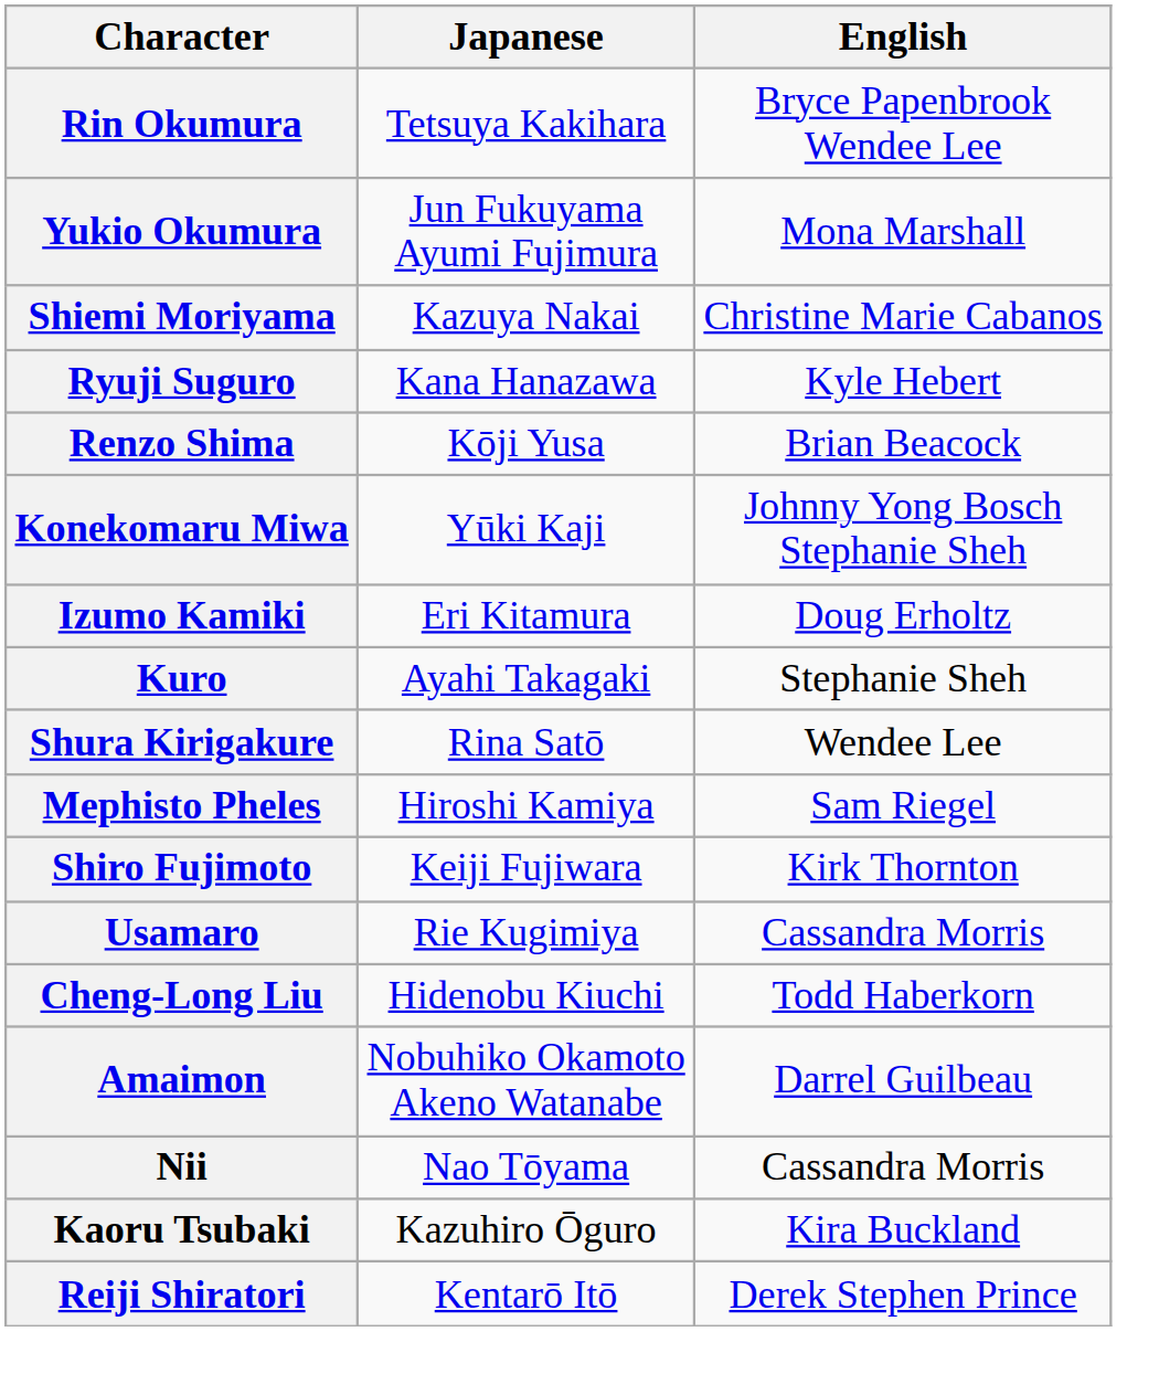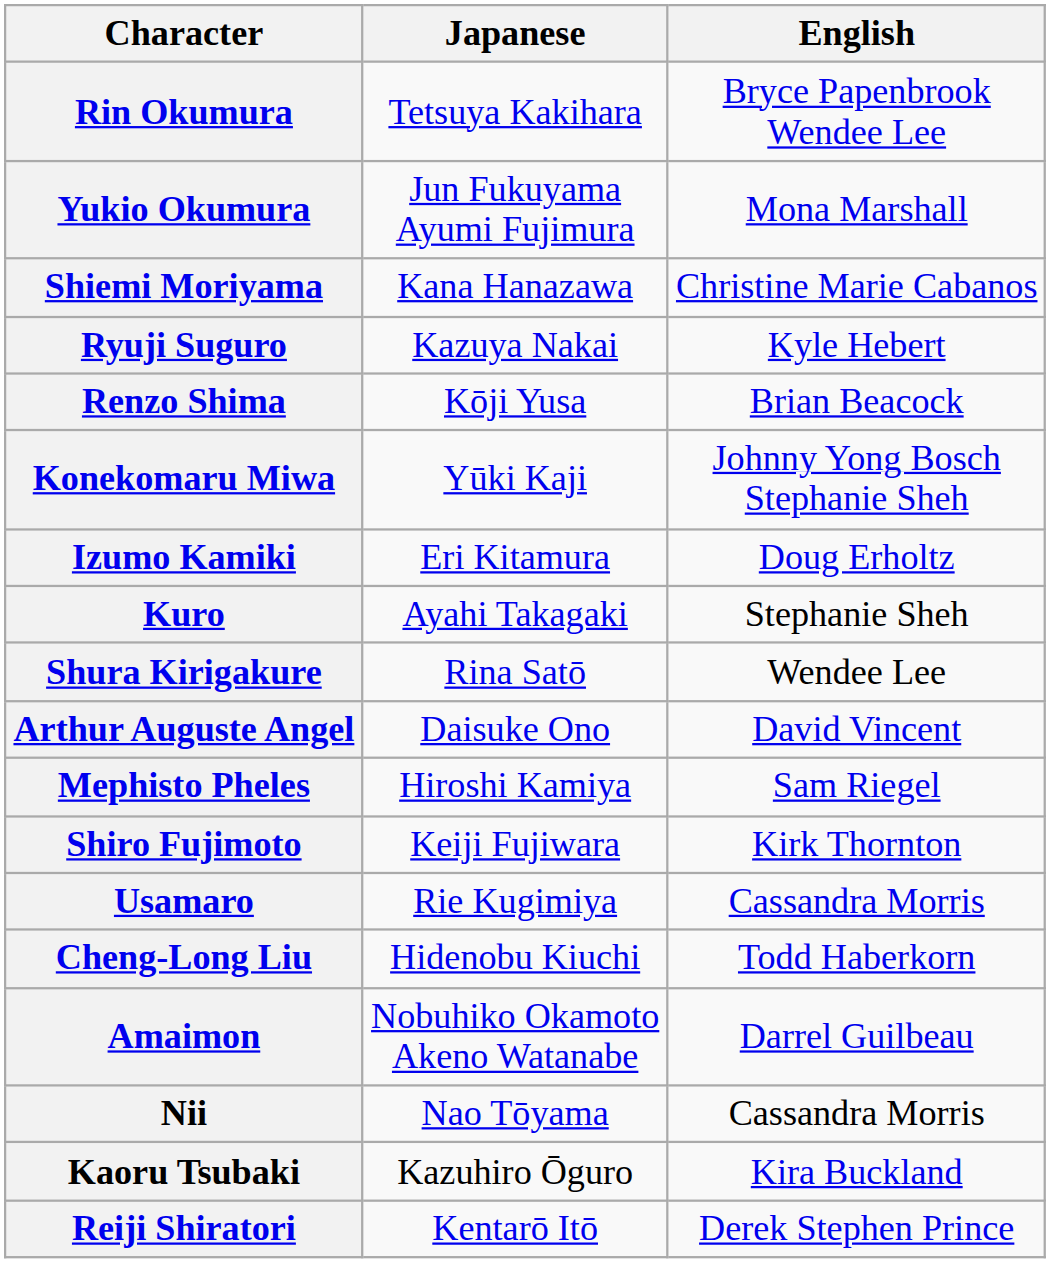Shiemi Moriyama | Japanese: Kazuya Nakai -> Kana Hanazawa
Ryuji Suguro | Japanese: Kana Hanazawa -> Kazuya Nakai
+ row: Arthur Auguste Angel | Daisuke Ono | David Vincent
